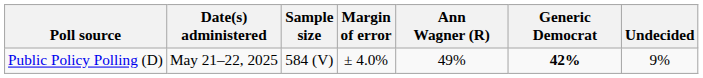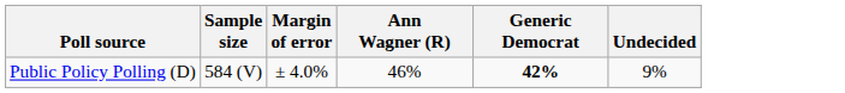- column: Date(s) administered | May 21–22, 2025
Public Policy Polling (D) | Ann Wagner (R): 49% -> 46%
